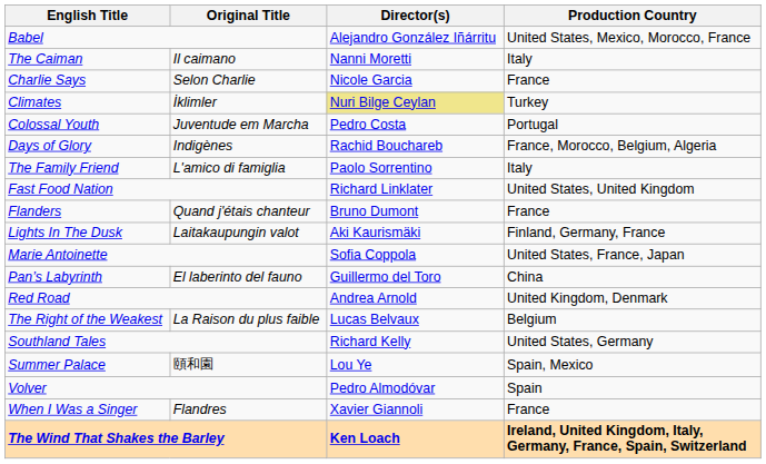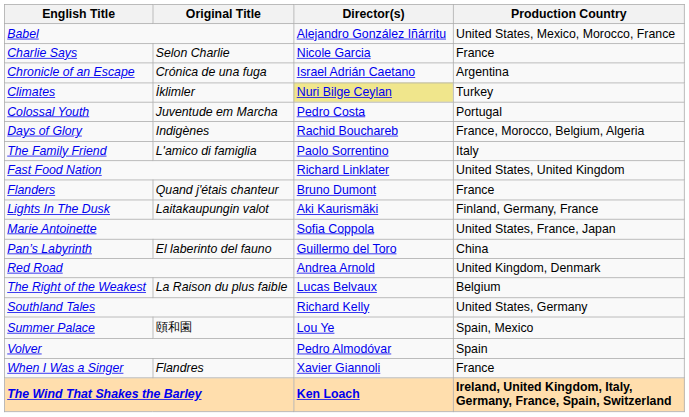- row: The Caiman | Il caimano | Nanni Moretti | Italy
+ row: Chronicle of an Escape | Crónica de una fuga | Israel Adrián Caetano | Argentina
